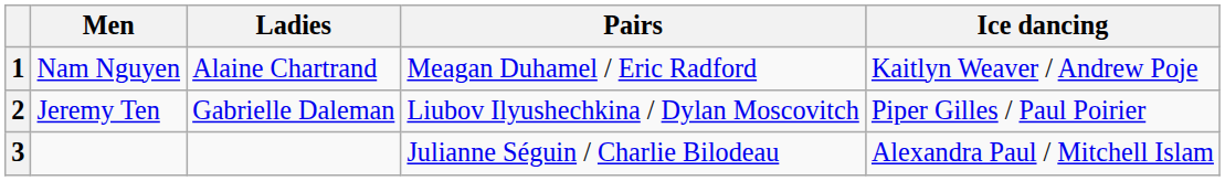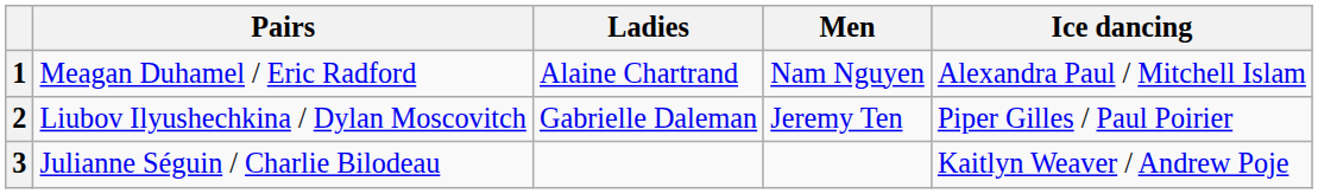columns swapped: Men <-> Pairs
1 | Ice dancing: Kaitlyn Weaver / Andrew Poje -> Alexandra Paul / Mitchell Islam
3 | Ice dancing: Alexandra Paul / Mitchell Islam -> Kaitlyn Weaver / Andrew Poje
